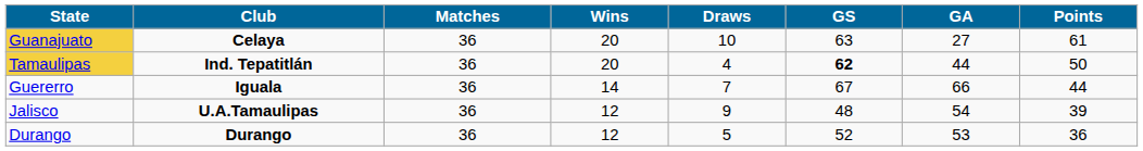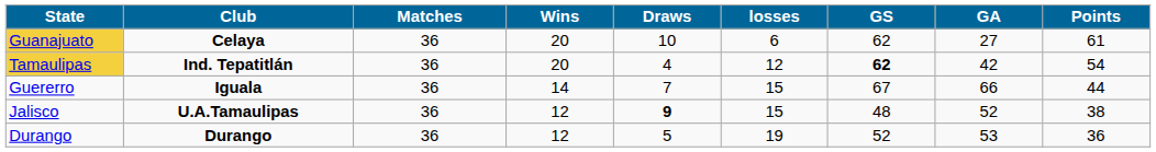+ column: losses | 6 | 12 | 15 | 15 | 19
Guanajuato | GS: 63 -> 62
Tamaulipas | GA: 44 -> 42
Tamaulipas | Points: 50 -> 54
Jalisco | Draws: normal -> bold
Jalisco | GA: 54 -> 52
Jalisco | Points: 39 -> 38
